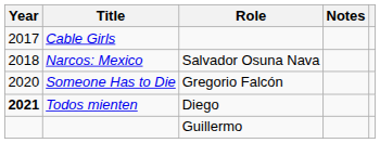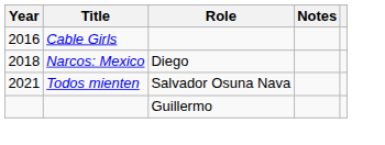Cable Girls | Year: 2017 -> 2016
Narcos: Mexico | Role: Salvador Osuna Nava -> Diego
- row: 2020 | Someone Has to Die | Gregorio Falcón
Todos mienten | Year: bold -> normal
Todos mienten | Role: Diego -> Salvador Osuna Nava
